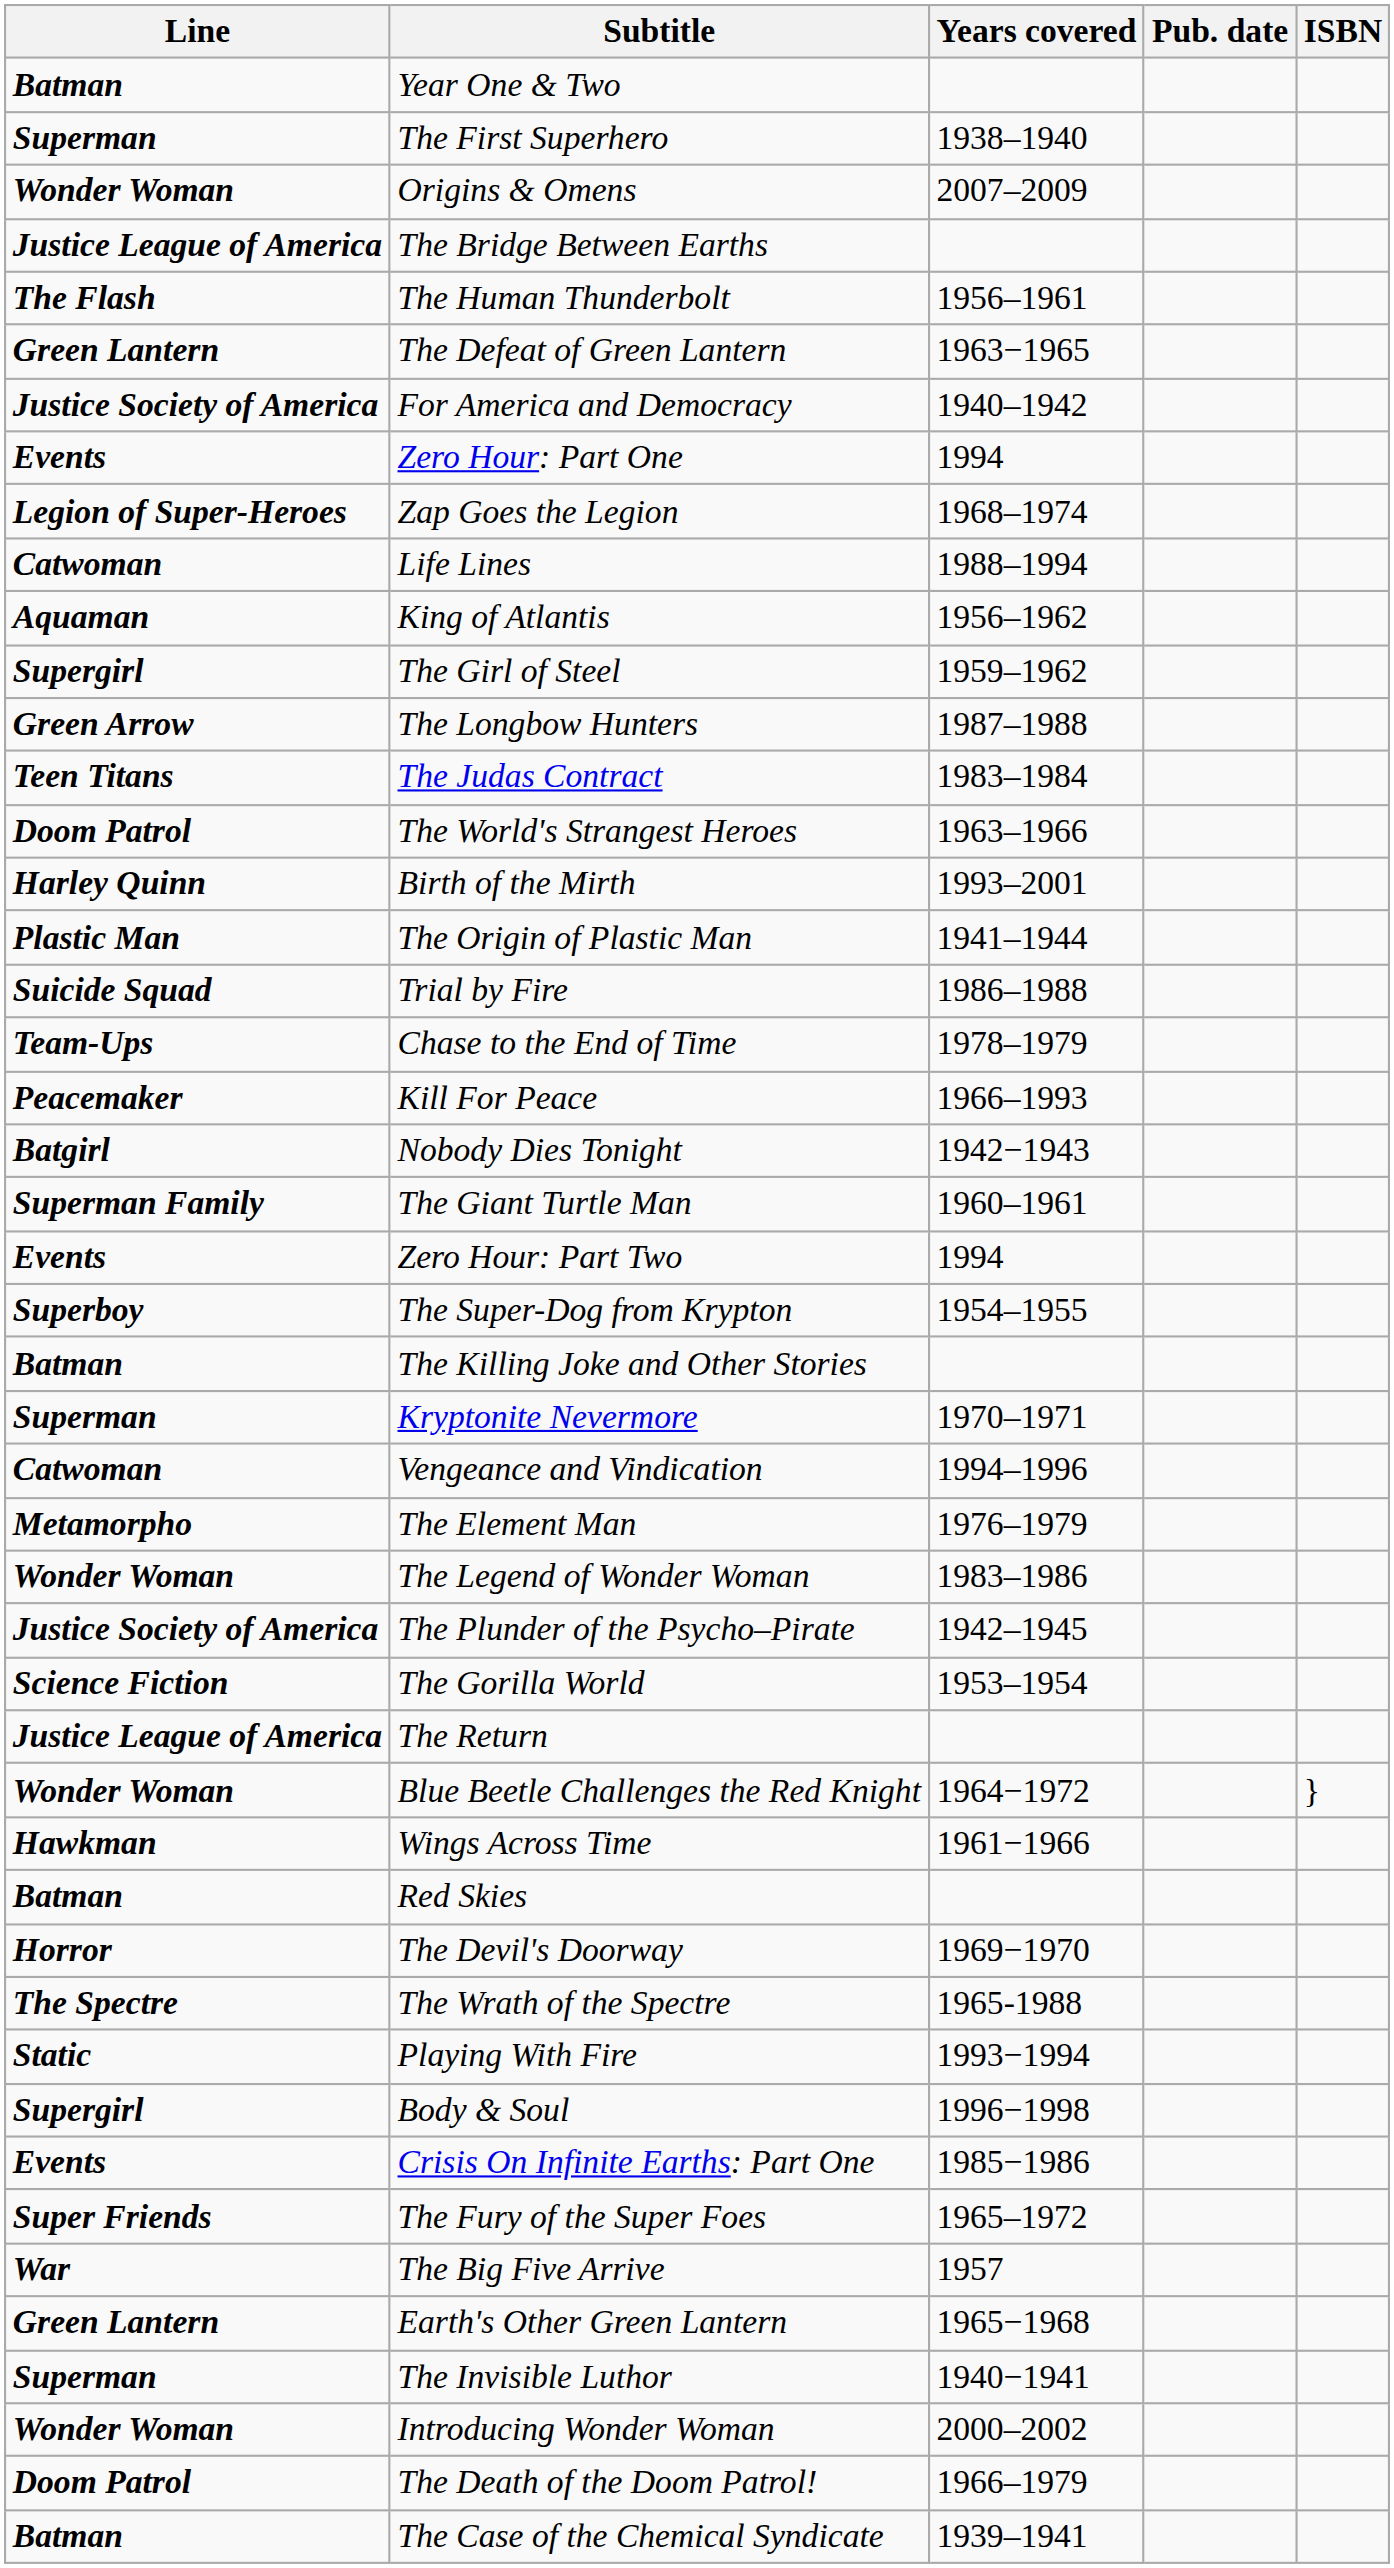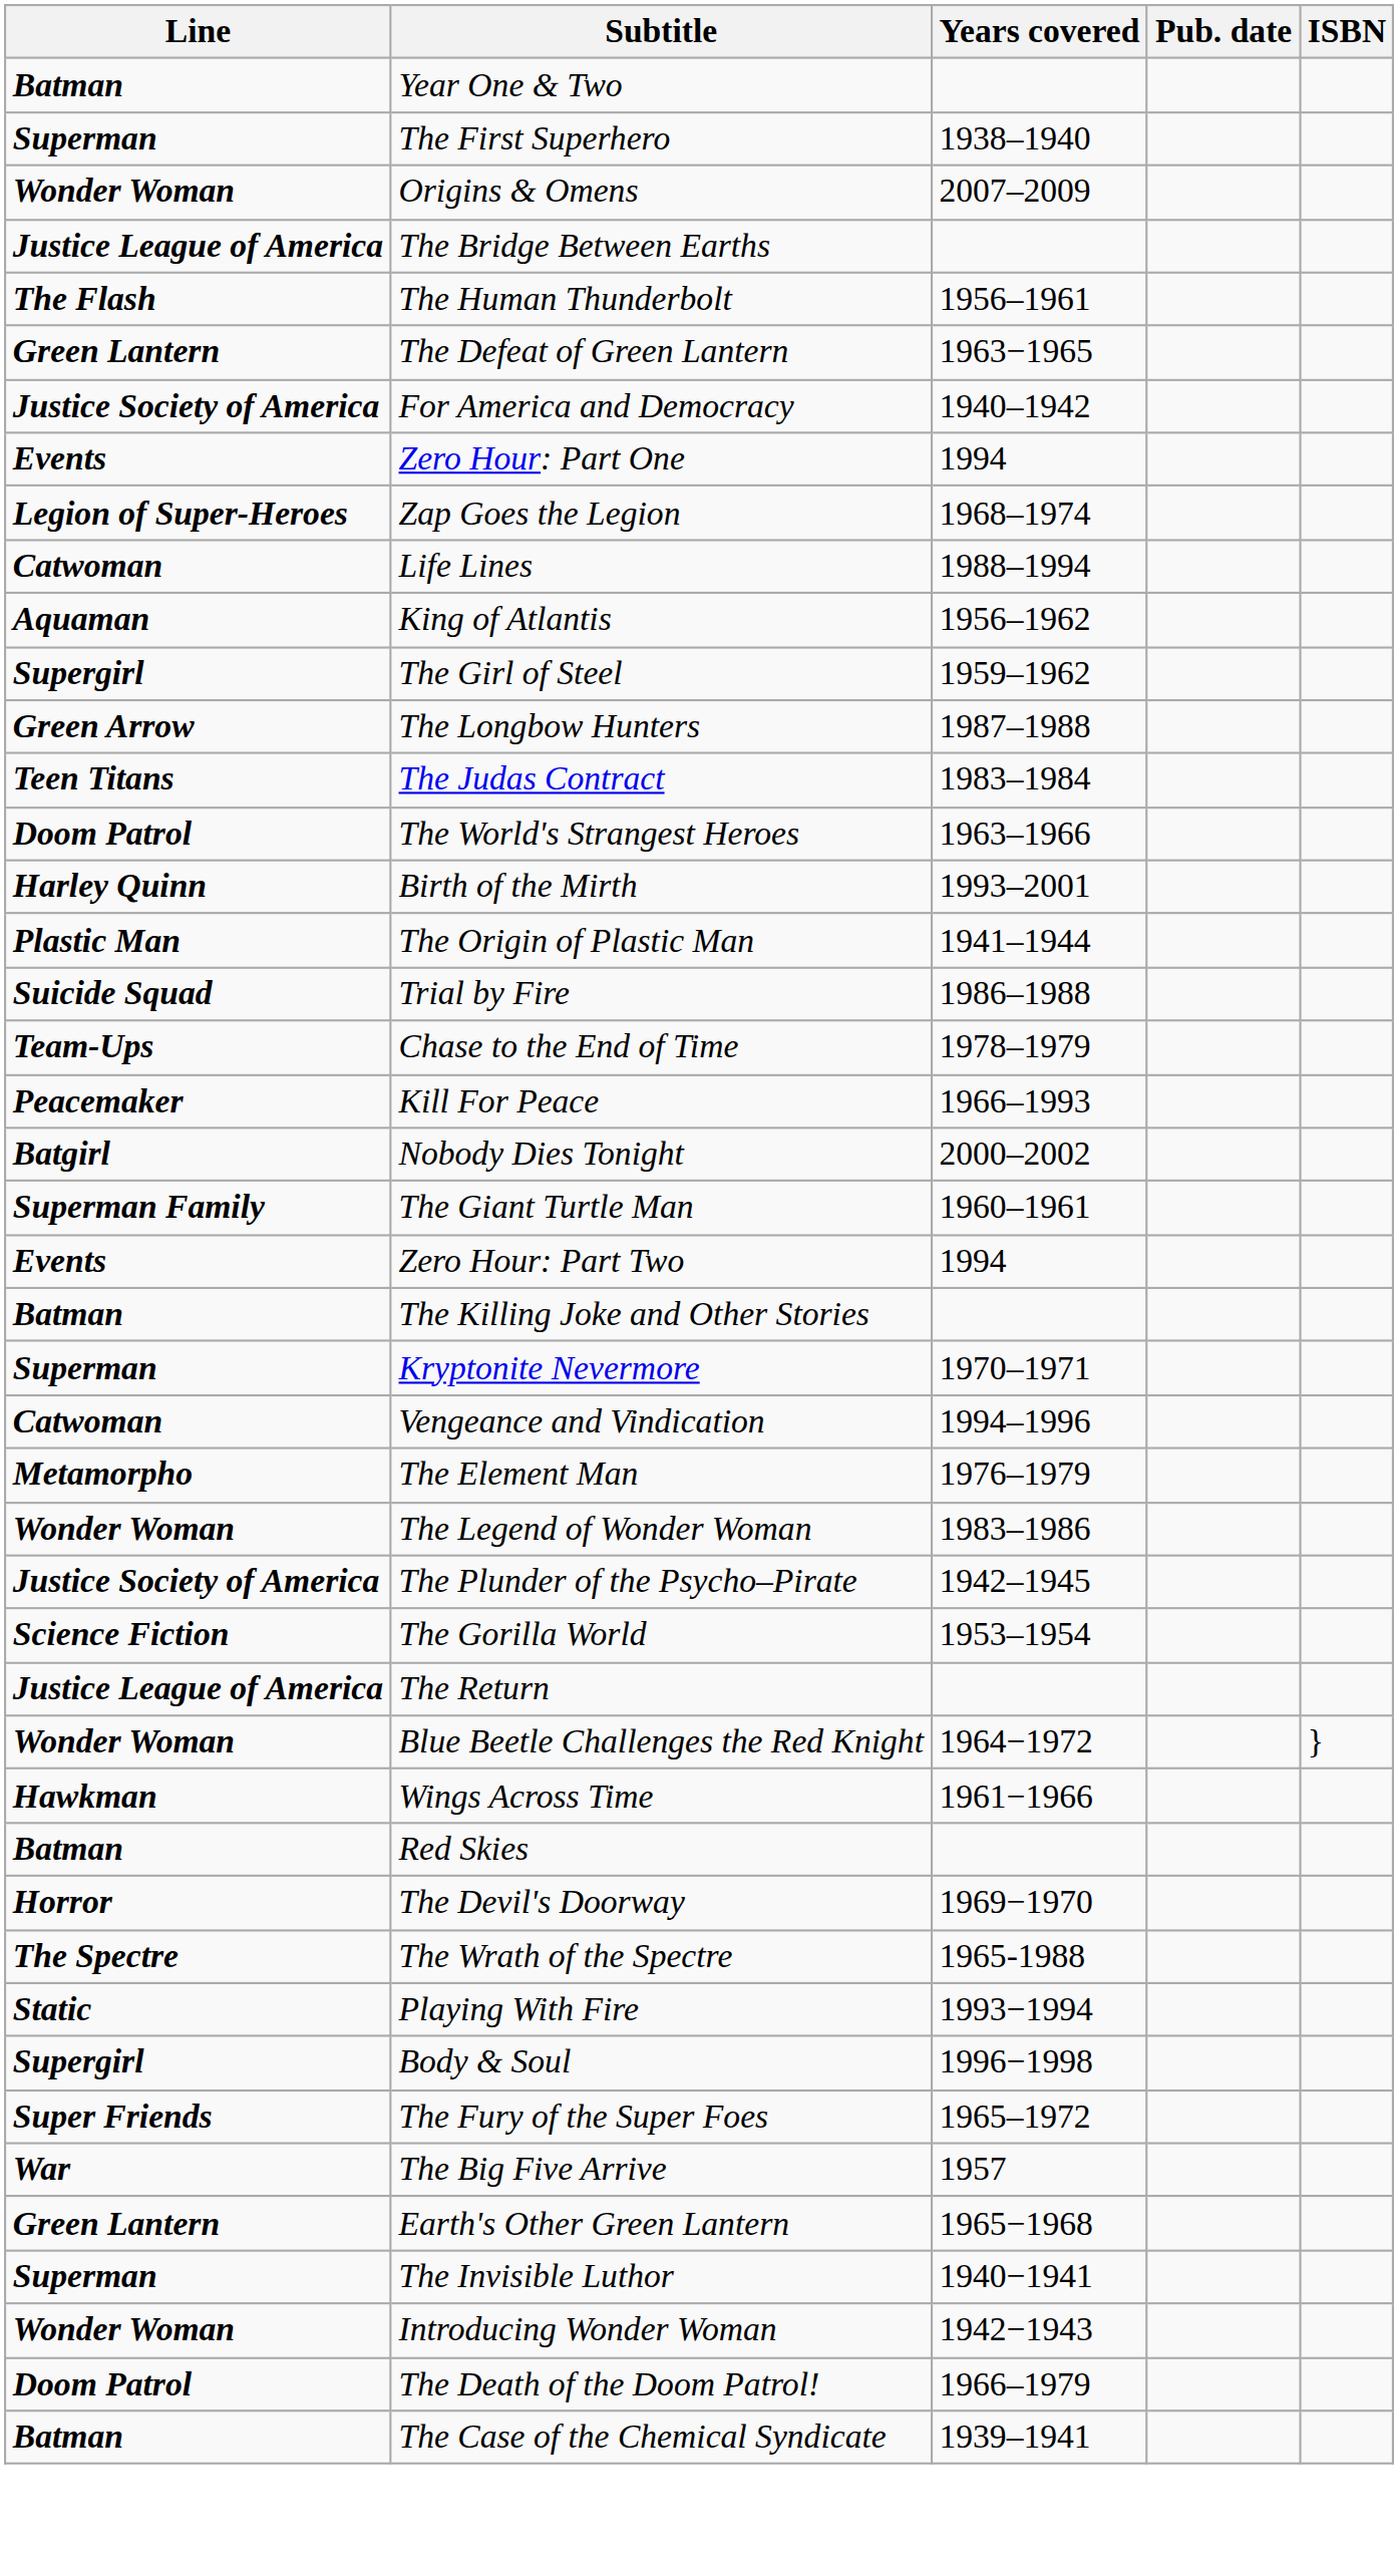Nobody Dies Tonight | Years covered: 1942−1943 -> 2000–2002
- row: Superboy | The Super-Dog from Krypton | 1954–1955
- row: Events | Crisis On Infinite Earths: Part One | 1985−1986
Introducing Wonder Woman | Years covered: 2000–2002 -> 1942−1943
